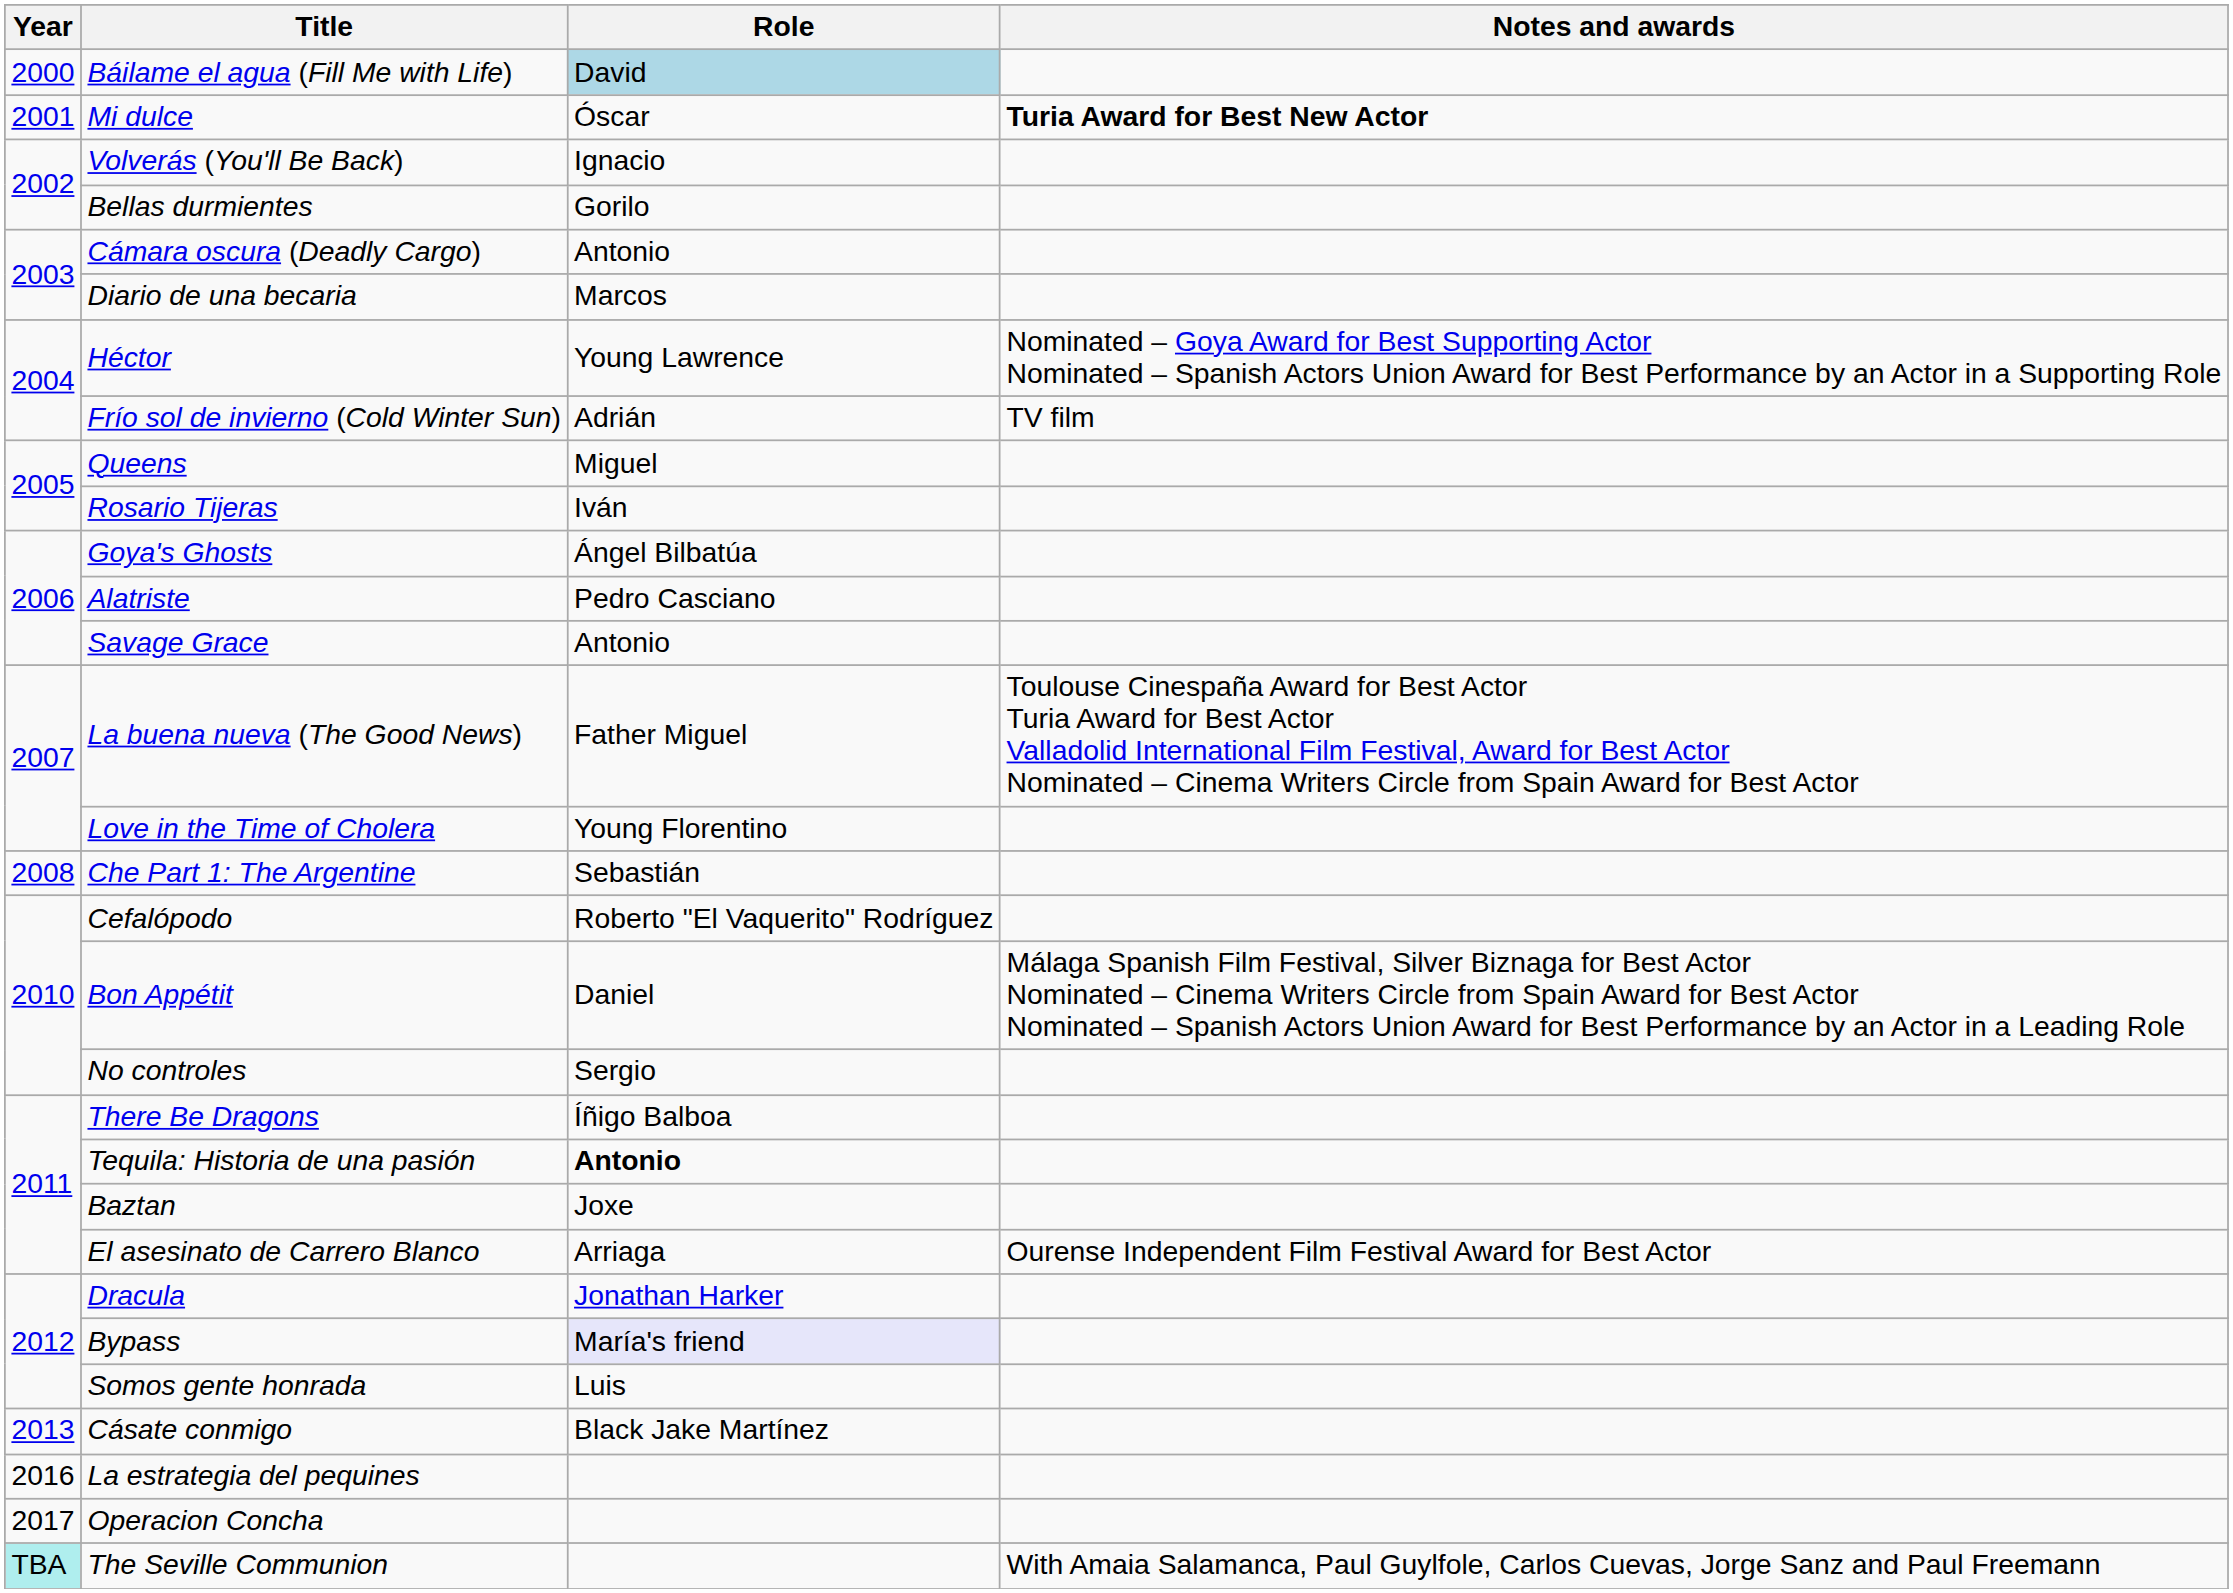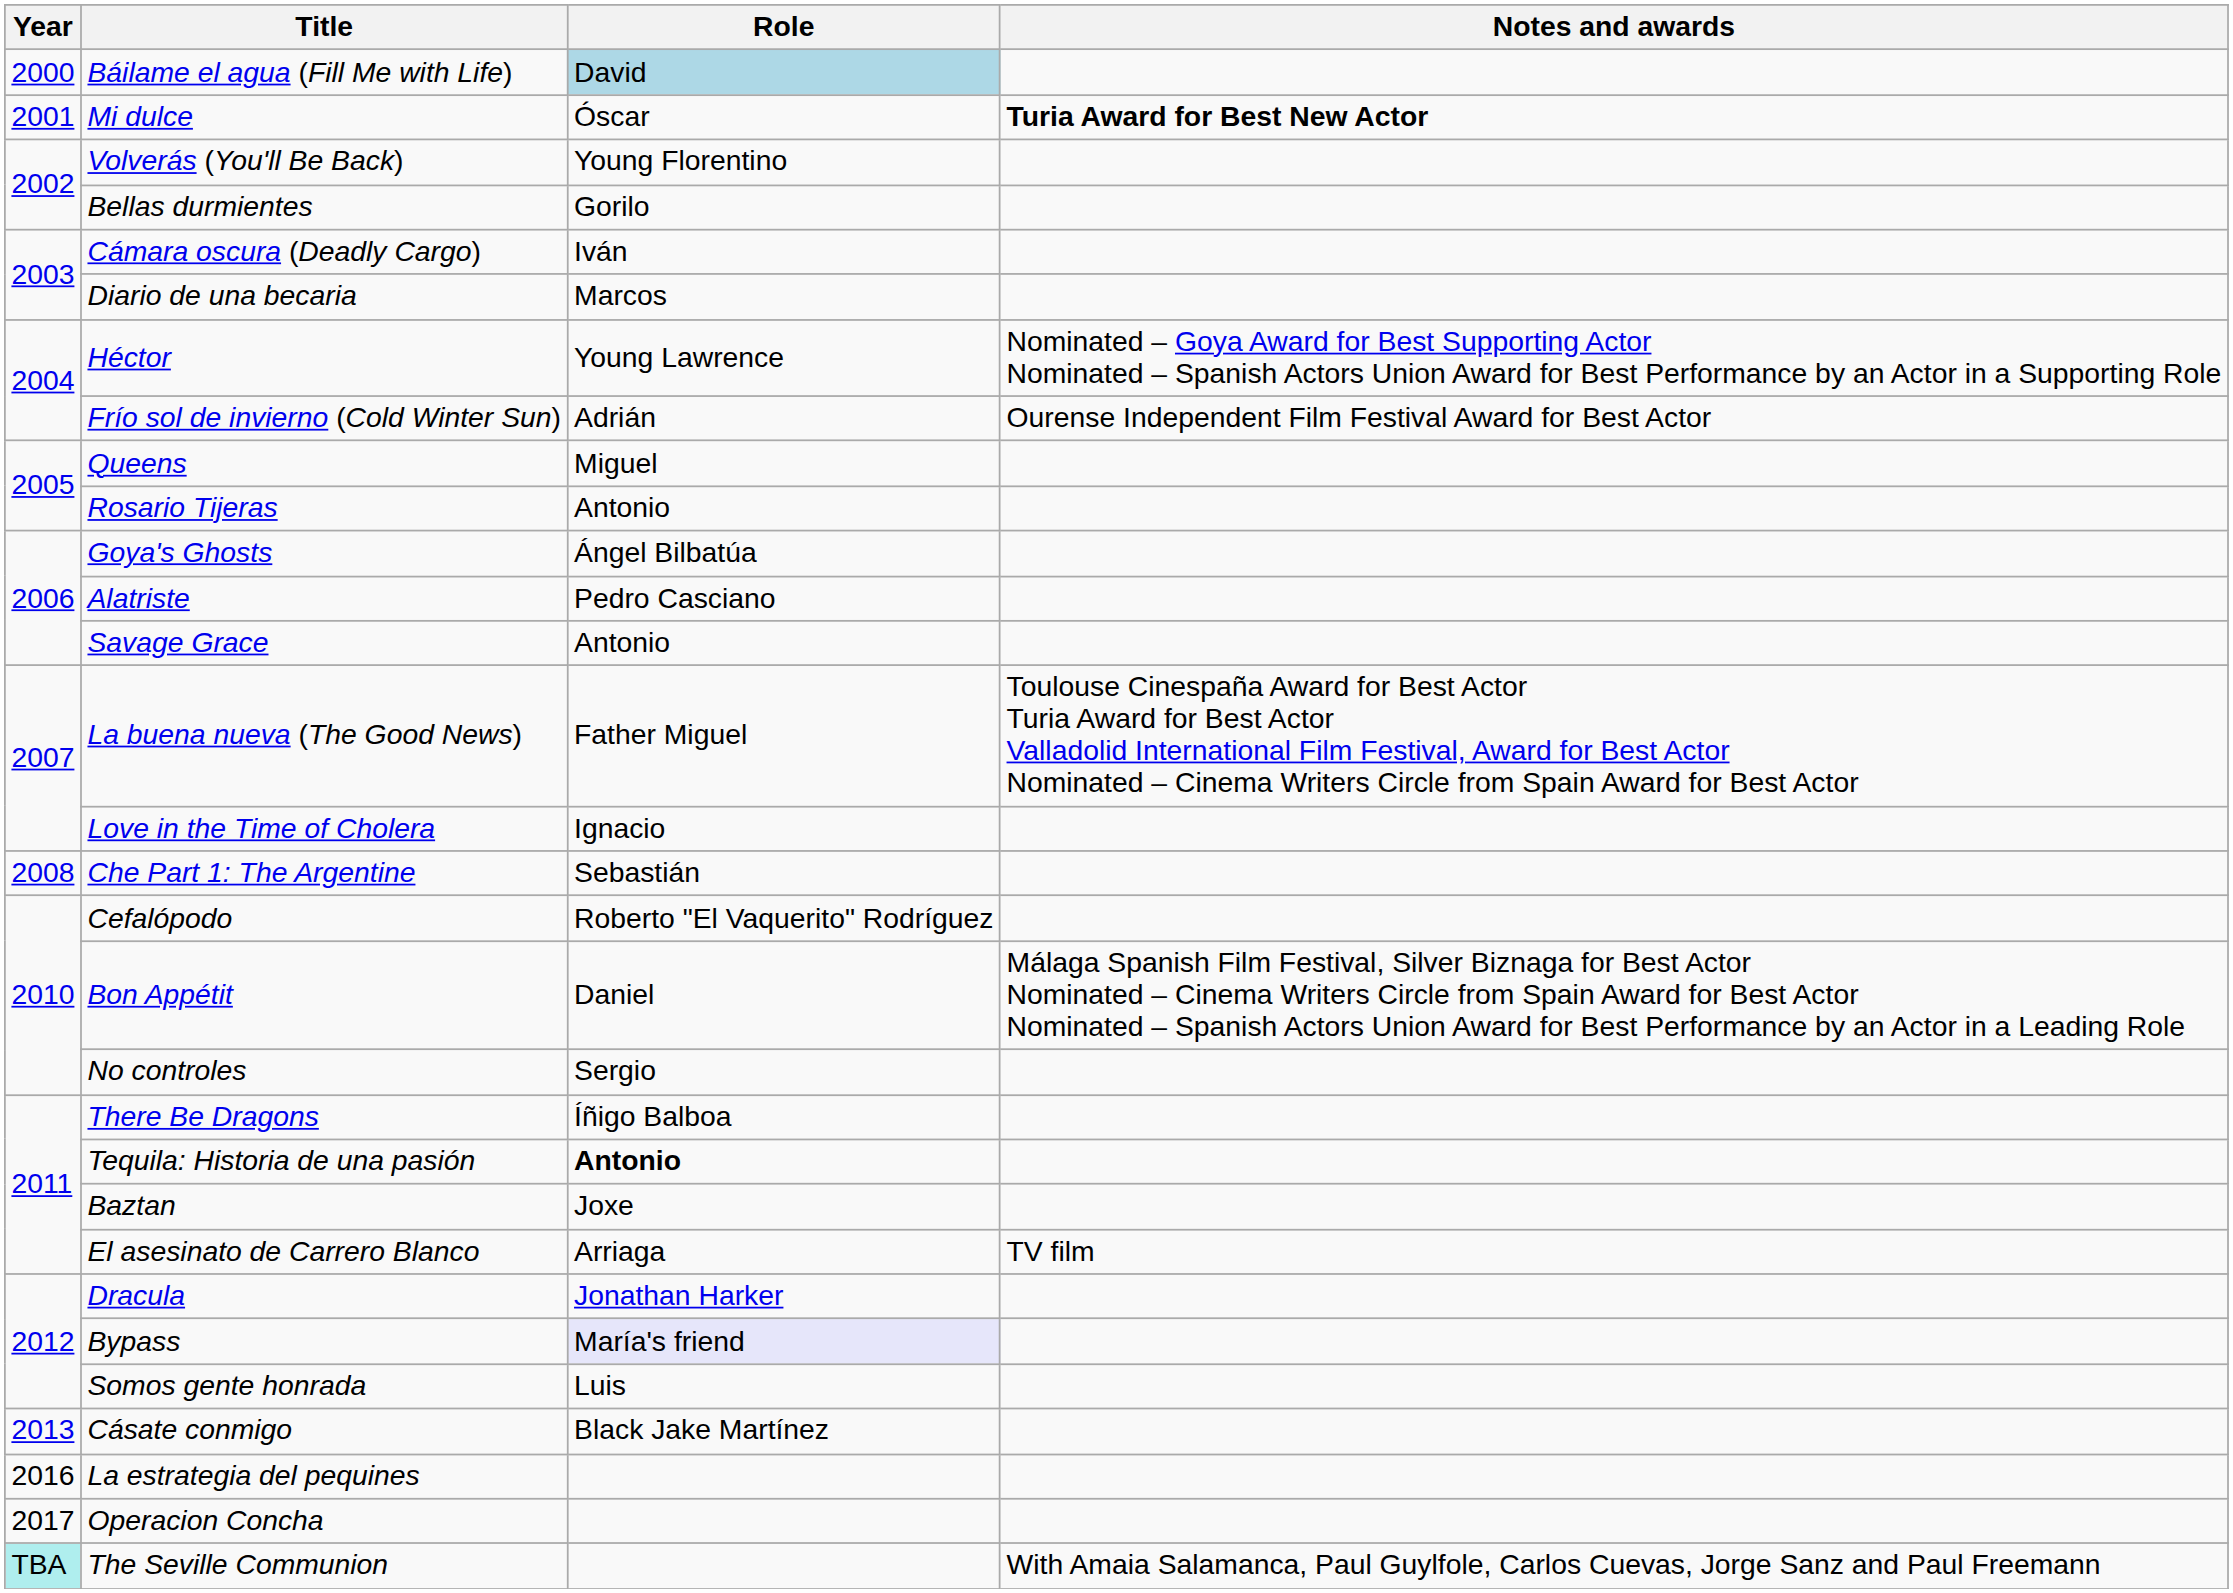Volverás (You'll Be Back) | Role: Ignacio -> Young Florentino
Cámara oscura (Deadly Cargo) | Role: Antonio -> Iván
Frío sol de invierno (Cold Winter Sun) | Notes and awards: TV film -> Ourense Independent Film Festival Award for Best Actor
Rosario Tijeras | Role: Iván -> Antonio
Love in the Time of Cholera | Role: Young Florentino -> Ignacio
El asesinato de Carrero Blanco | Notes and awards: Ourense Independent Film Festival Award for Best Actor -> TV film
